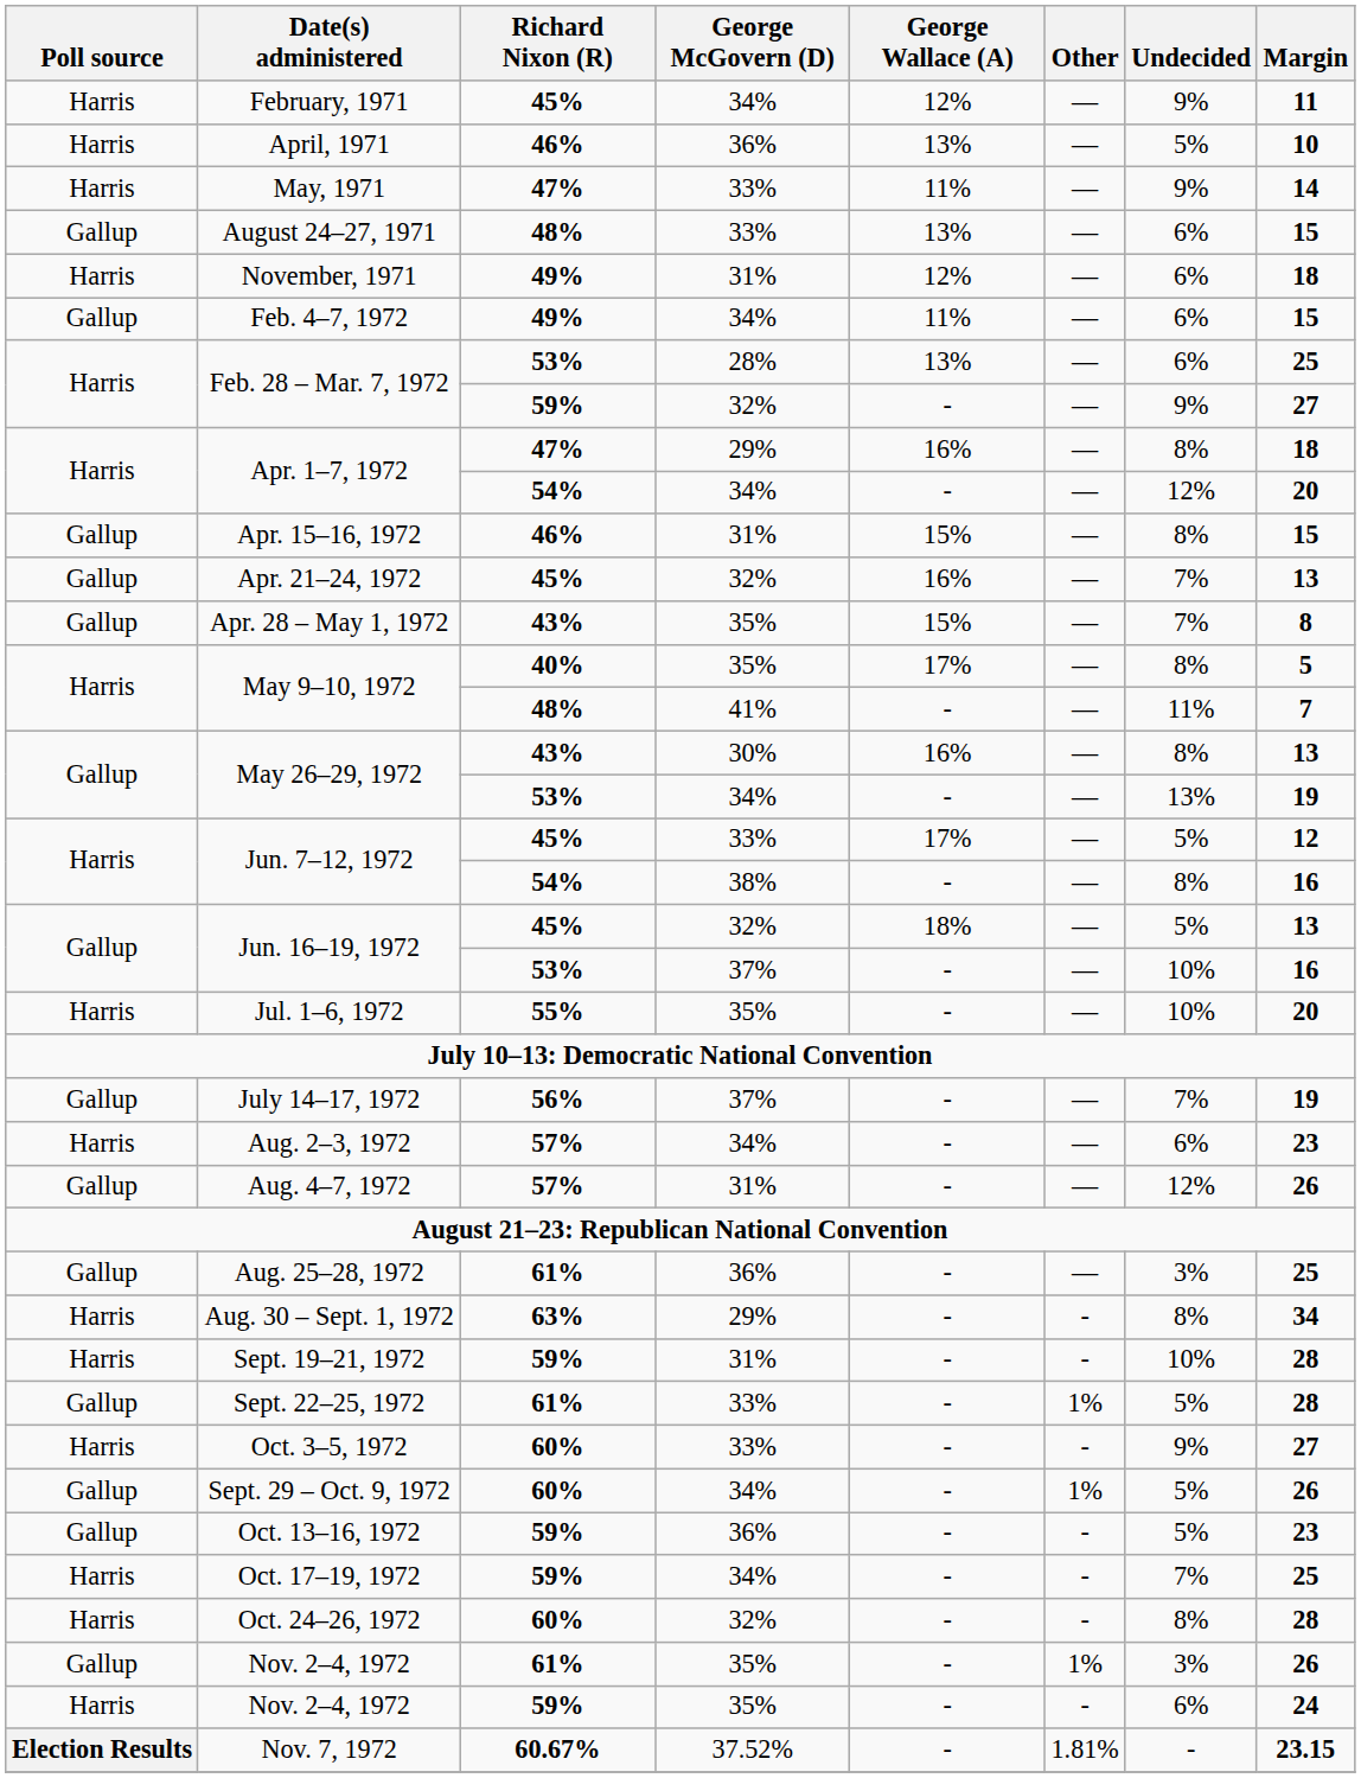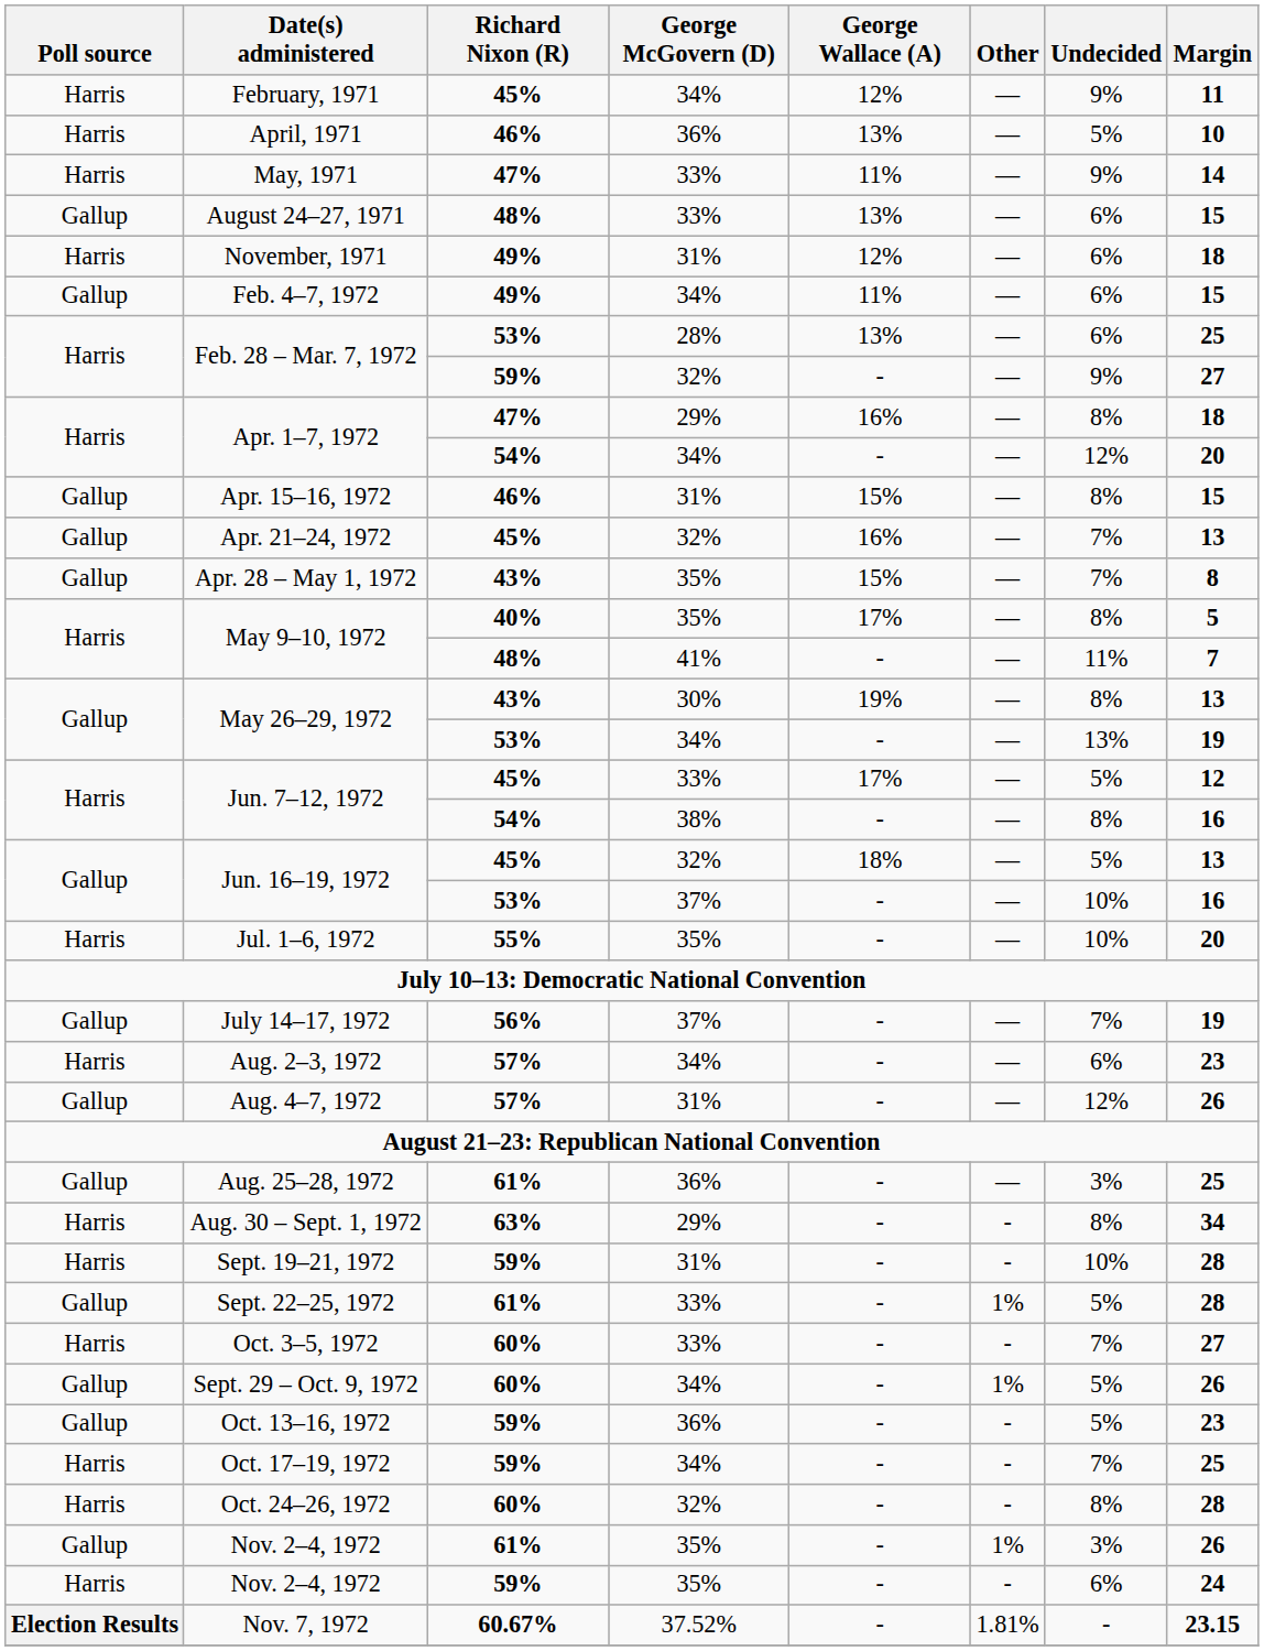May 26–29, 1972 / 43% | George Wallace (A): 16% -> 19%
Oct. 3–5, 1972 | Undecided: 9% -> 7%
